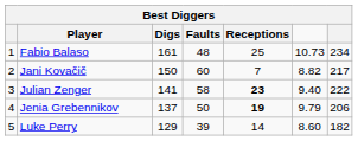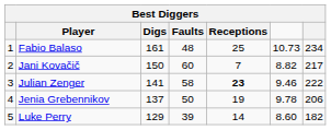Julian Zenger | column 6: 9.40 -> 9.46
Jenia Grebennikov | Receptions: bold -> normal
Jenia Grebennikov | column 6: 9.79 -> 9.78
